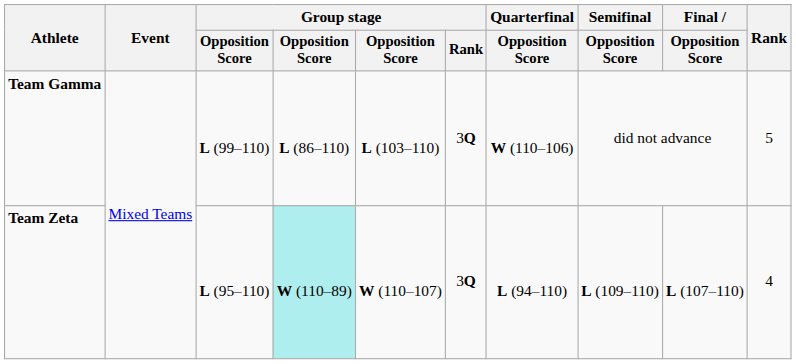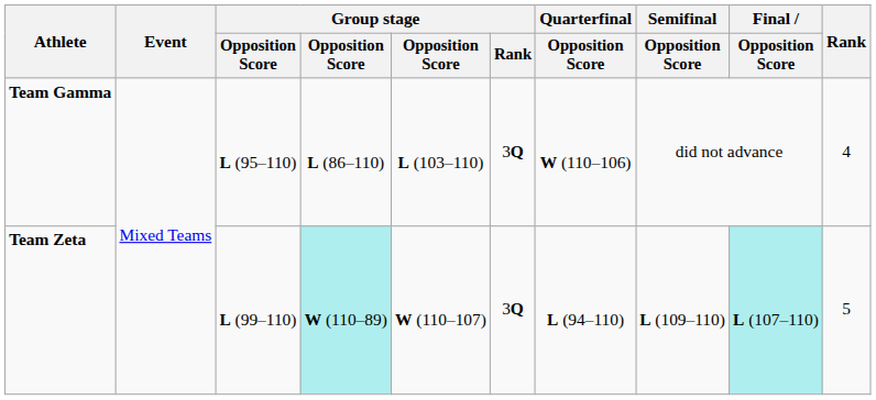Team Gamma | column 3: L (99–110) -> L (95–110)
Team Gamma | Rank: 5 -> 4
Team Zeta | column 3: L (95–110) -> L (99–110)
Team Zeta | Final / Opposition Score: no background -> paleturquoise background
Team Zeta | Rank: 4 -> 5
